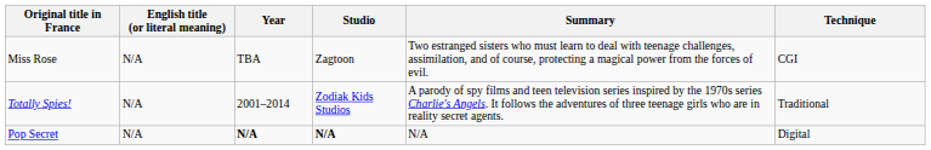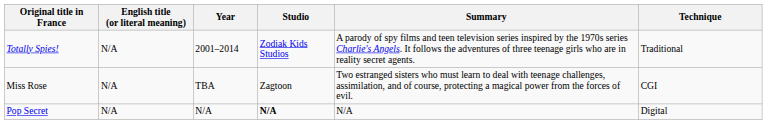rows swapped: Miss Rose <-> Totally Spies!
Pop Secret | Year: bold -> normal
